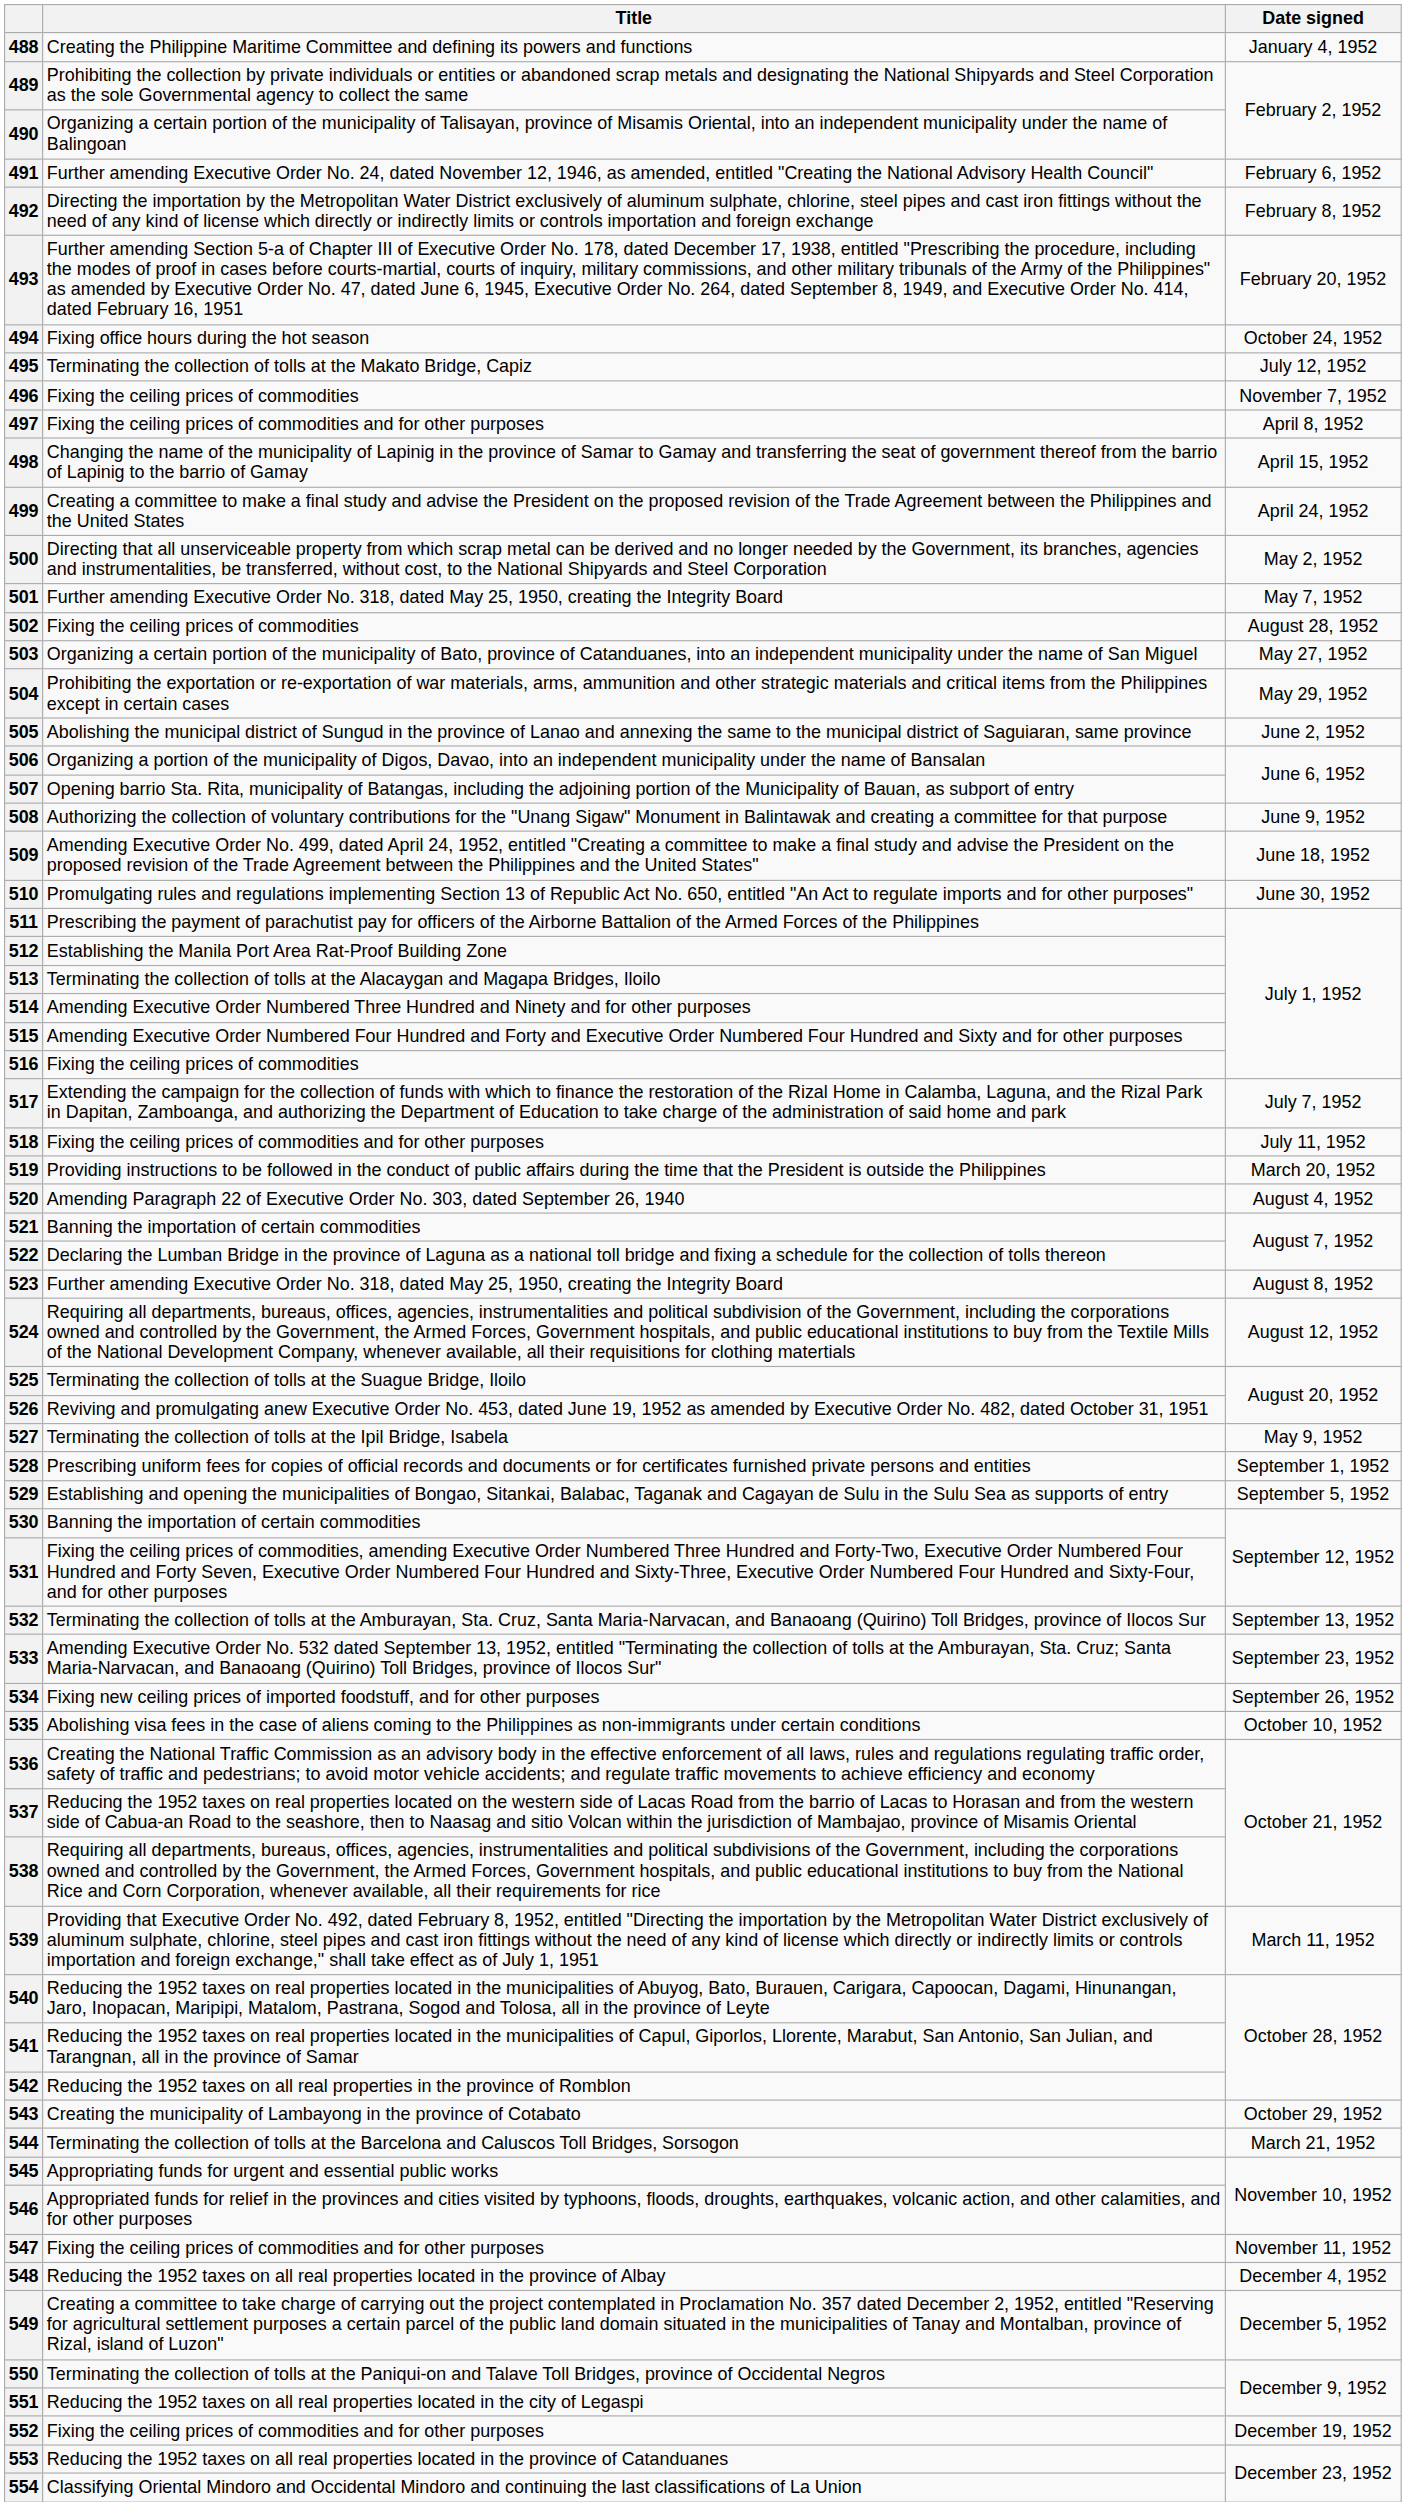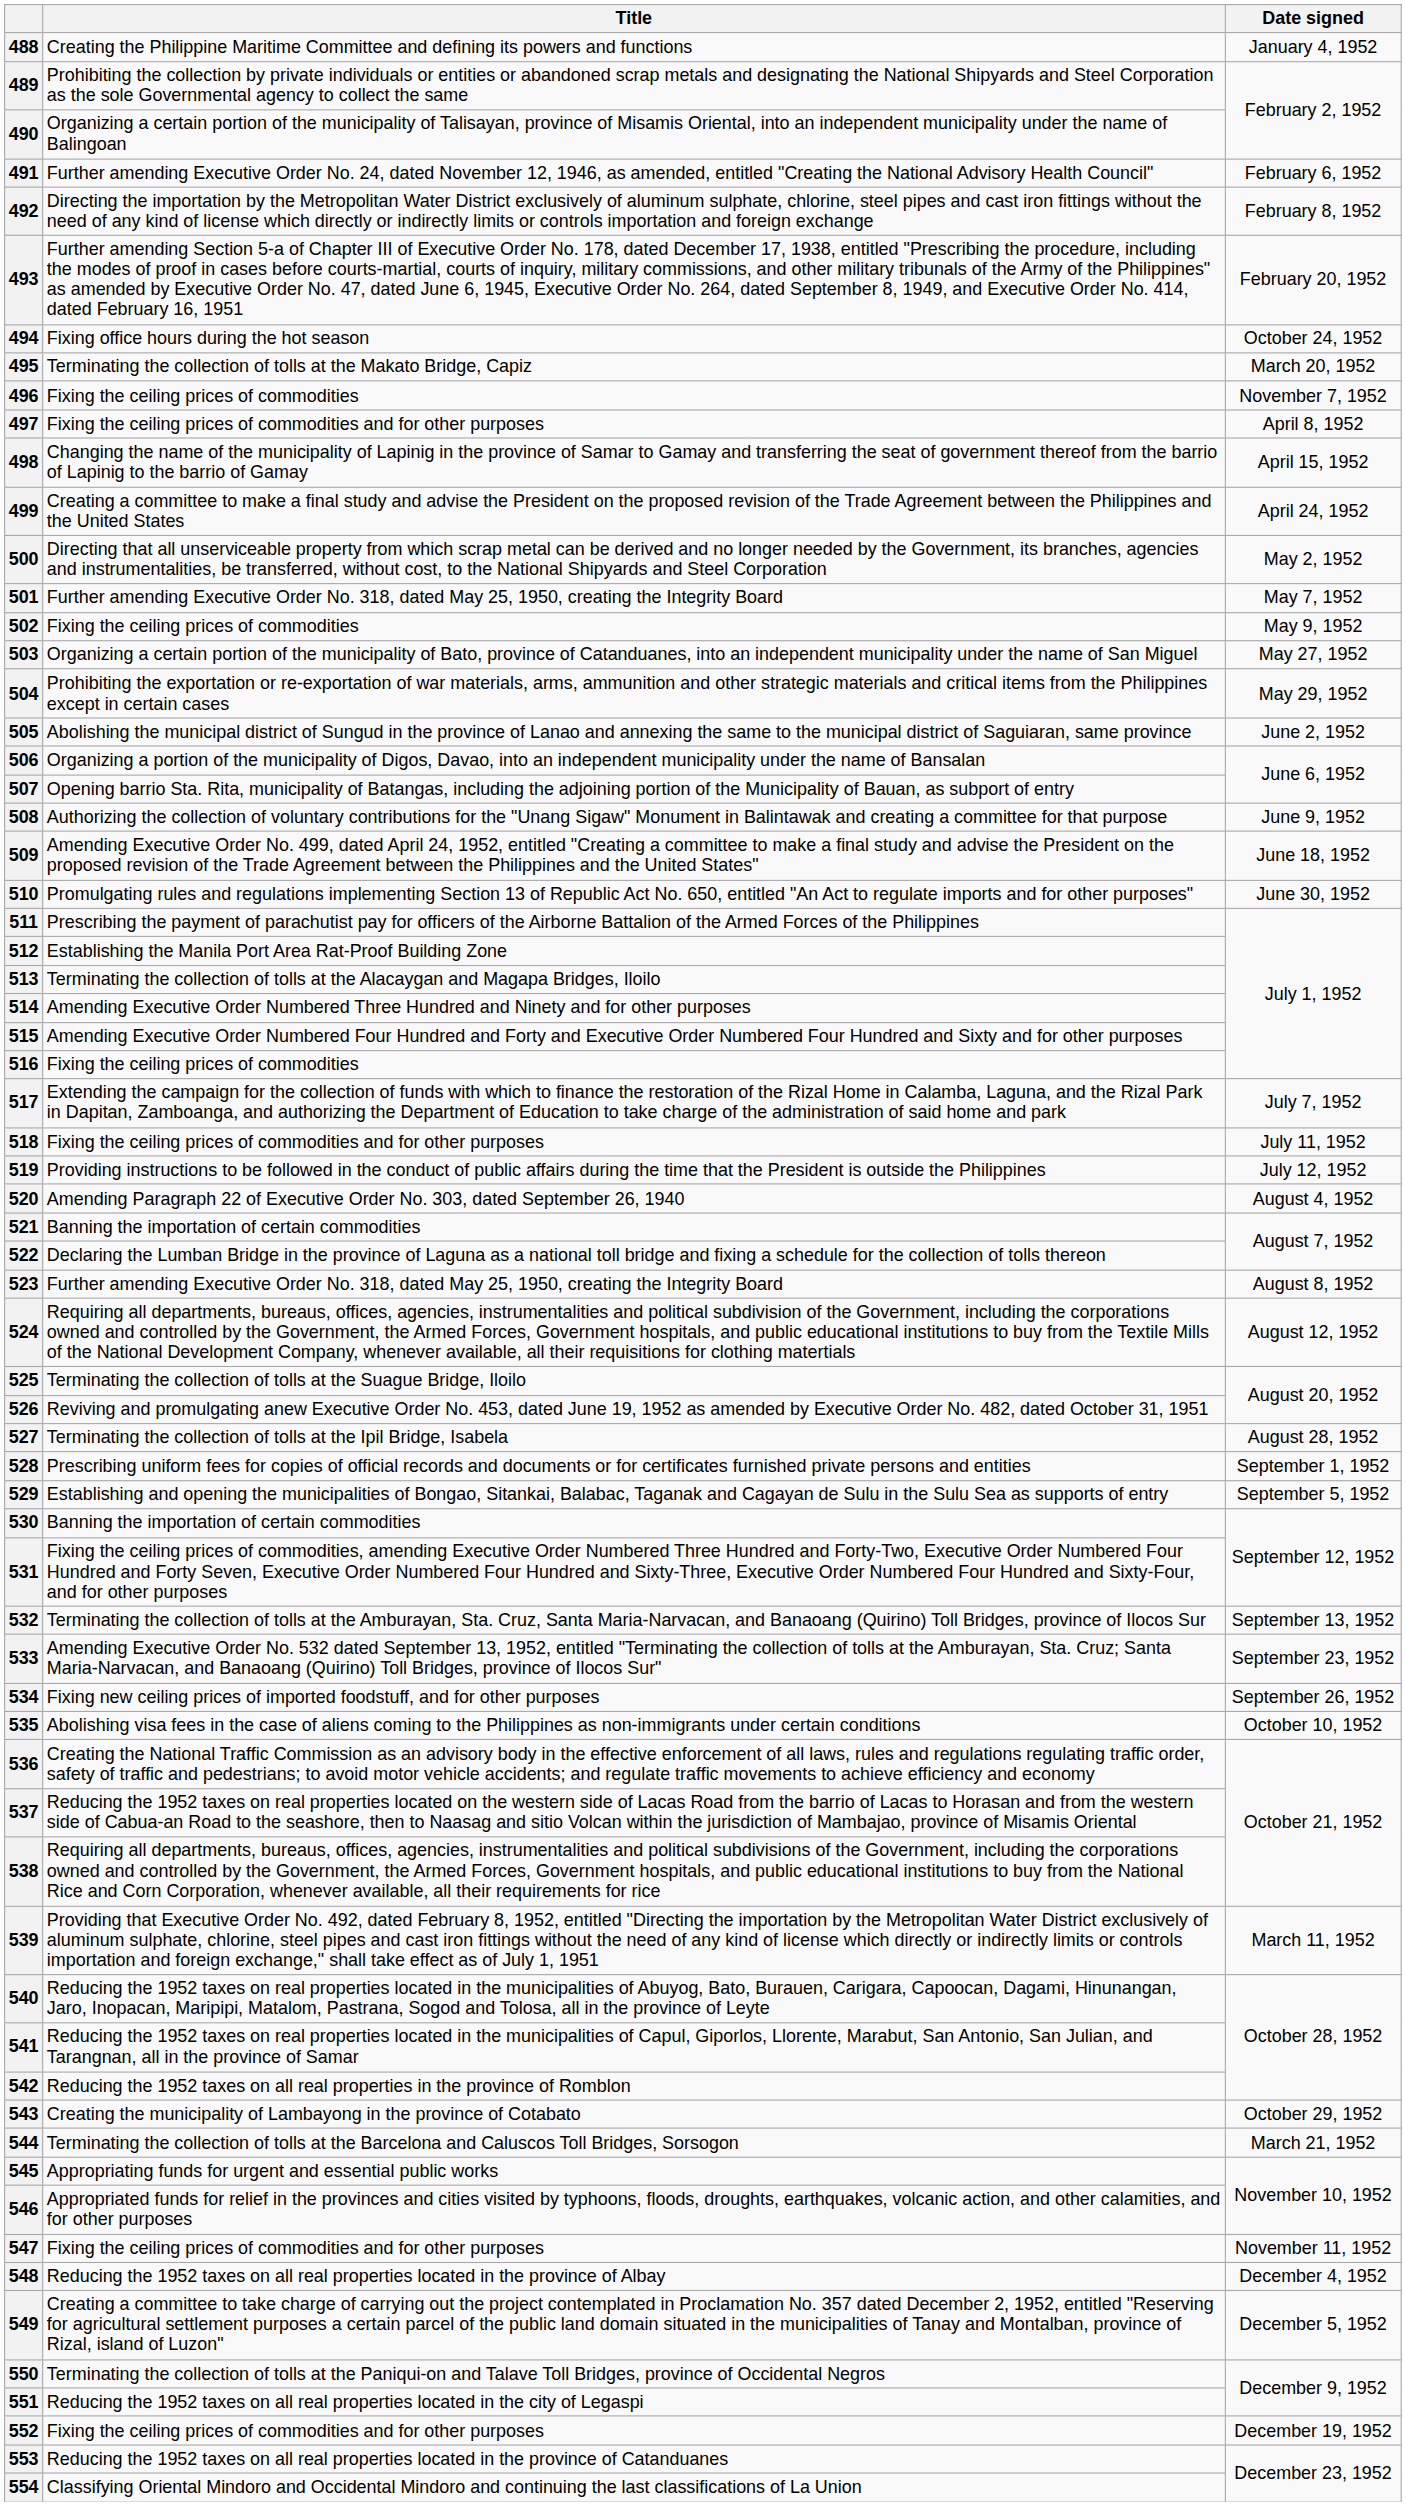495 | Date signed: July 12, 1952 -> March 20, 1952
502 | Date signed: August 28, 1952 -> May 9, 1952
519 | Date signed: March 20, 1952 -> July 12, 1952
527 | Date signed: May 9, 1952 -> August 28, 1952
